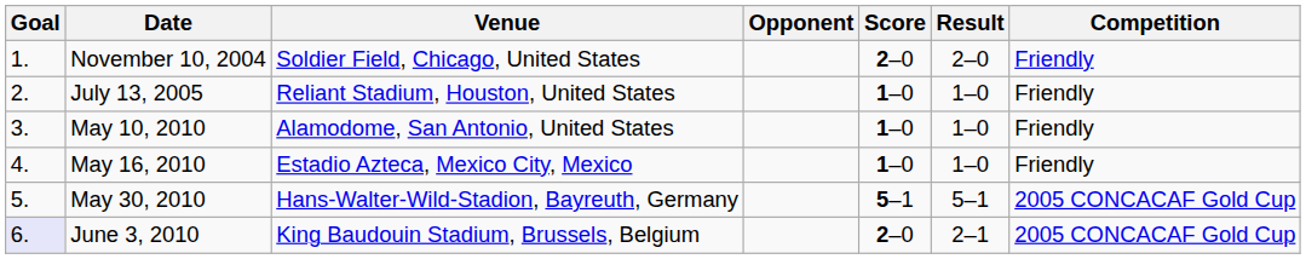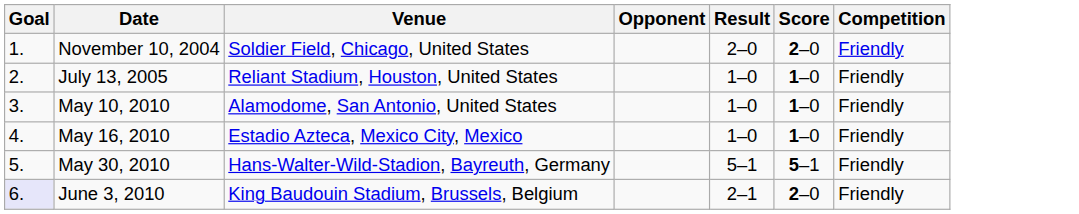columns swapped: Score <-> Result
May 30, 2010 | Competition: 2005 CONCACAF Gold Cup -> Friendly
June 3, 2010 | Competition: 2005 CONCACAF Gold Cup -> Friendly
